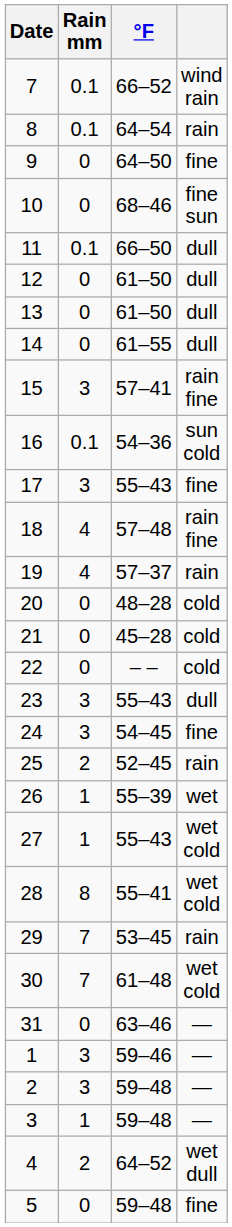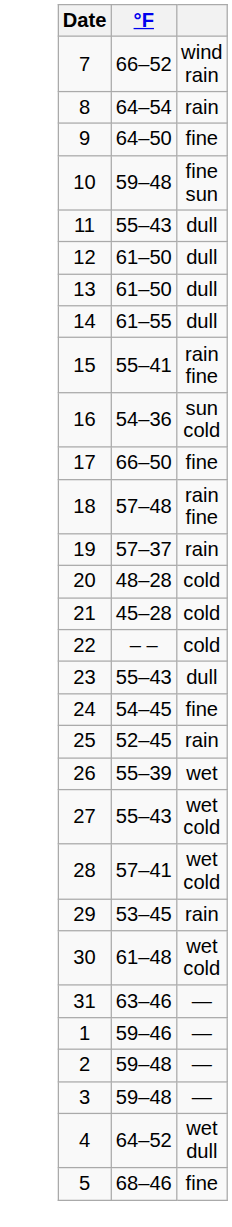- column: Rain mm | 0.1 | 0.1 | 0 | 0 | 0.1 | 0 | 0 | 0 | 3 | 0.1 | 3 | 4 | 4 | 0 | 0 | 0 | 3 | 3 | 2 | 1 | 1 | 8 | 7 | 7 | 0 | 3 | 3 | 1 | 2 | 0
10 | °F: 68–46 -> 59–48
11 | °F: 66–50 -> 55–43
15 | °F: 57–41 -> 55–41
17 | °F: 55–43 -> 66–50
28 | °F: 55–41 -> 57–41
5 | °F: 59–48 -> 68–46
